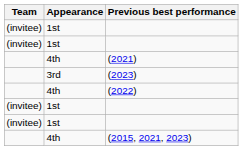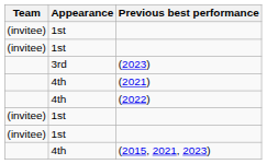rows swapped: (2023) <-> (2021)
